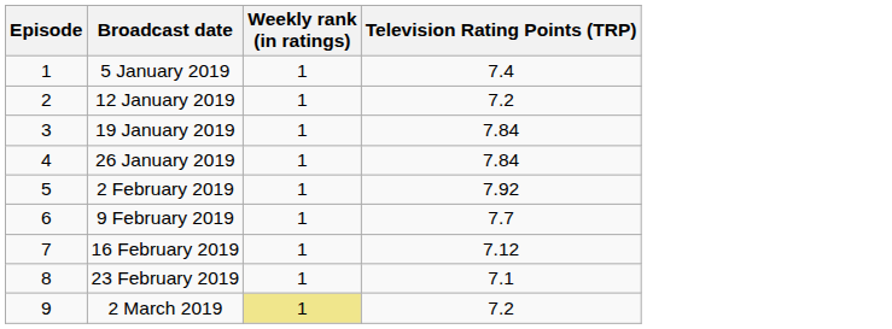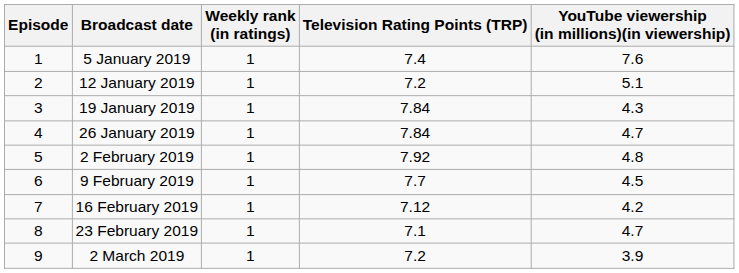+ column: YouTube viewership (in millions)(in viewership) | 7.6 | 5.1 | 4.3 | 4.7 | 4.8 | 4.5 | 4.2 | 4.7 | 3.9
2 March 2019 | Weekly rank (in ratings): khaki background -> no background
